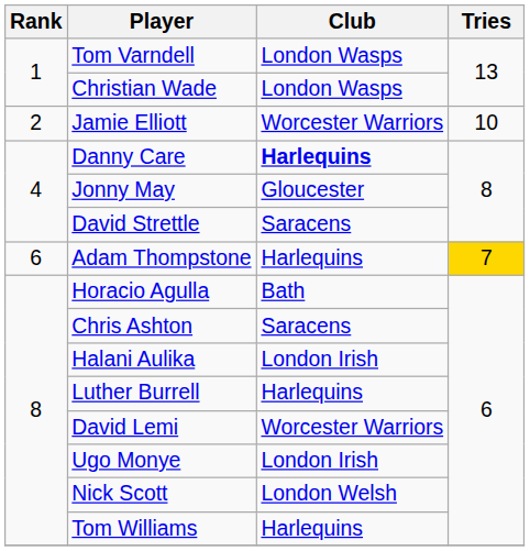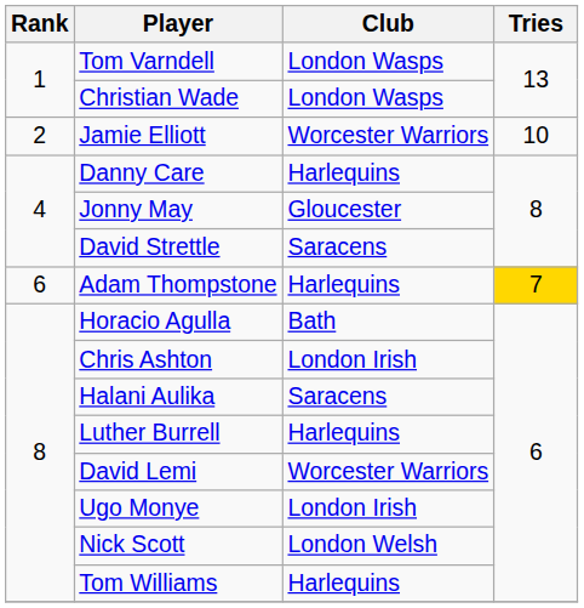Danny Care | Club: bold -> normal
Chris Ashton | Club: Saracens -> London Irish
Halani Aulika | Club: London Irish -> Saracens
